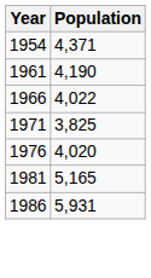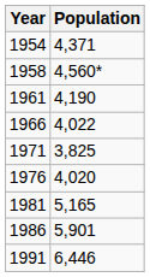+ row: 1958 | 4,560*
1986 | Population: 5,931 -> 5,901
+ row: 1991 | 6,446
